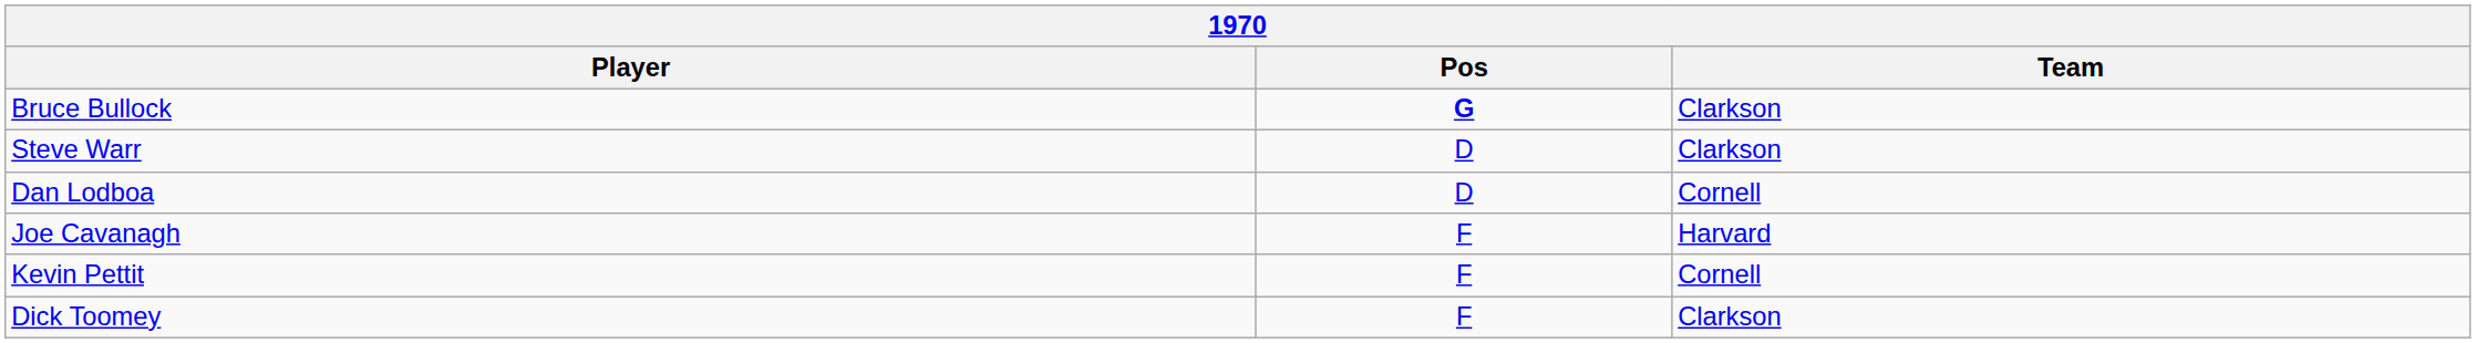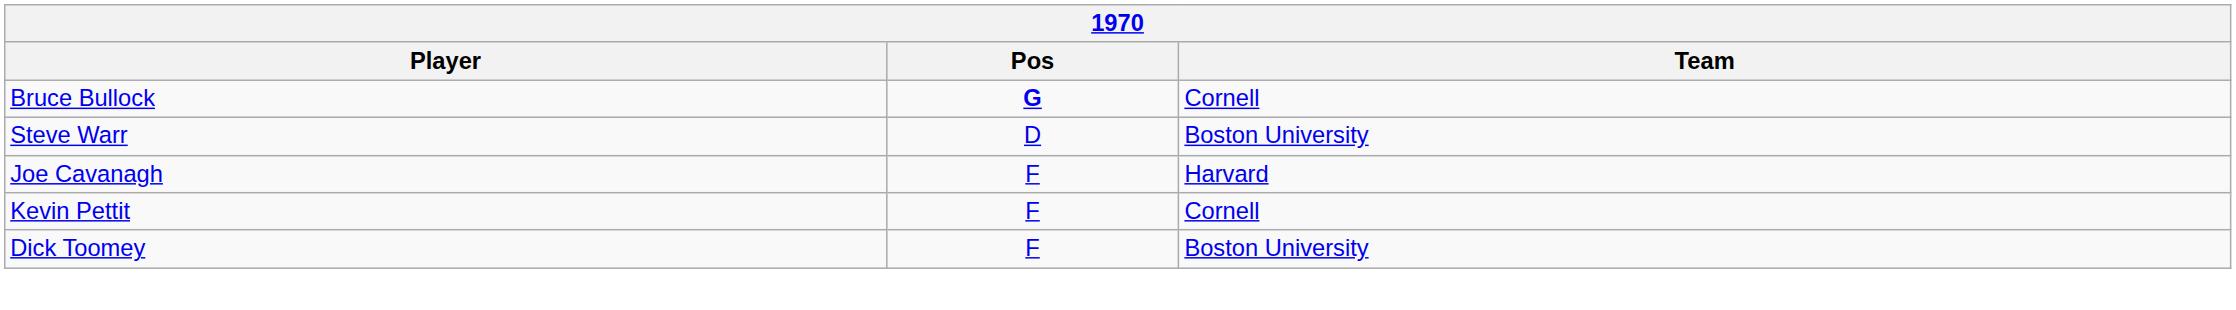Bruce Bullock | Team: Clarkson -> Cornell
Steve Warr | Team: Clarkson -> Boston University
- row: Dan Lodboa | D | Cornell
Dick Toomey | Team: Clarkson -> Boston University
